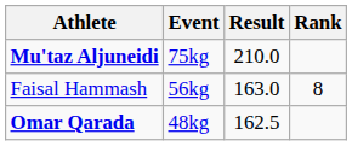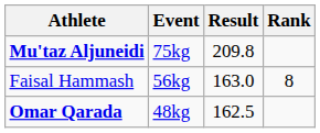Mu'taz Aljuneidi | Result: 210.0 -> 209.8
